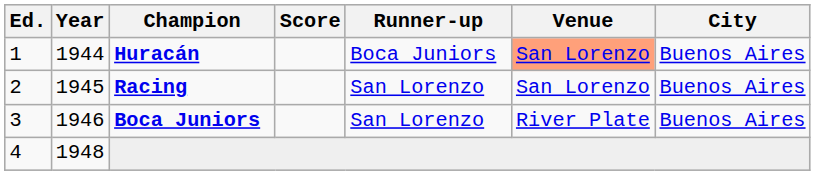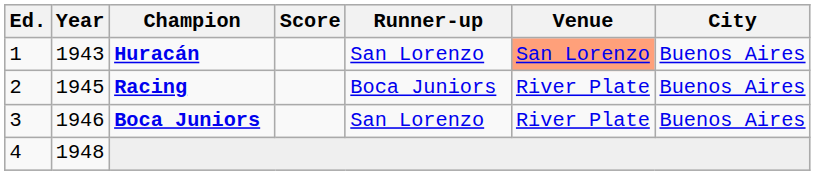Huracán | Year: 1944 -> 1943
Huracán | Runner-up: Boca Juniors -> San Lorenzo
Racing | Runner-up: San Lorenzo -> Boca Juniors
Racing | Venue: San Lorenzo -> River Plate
